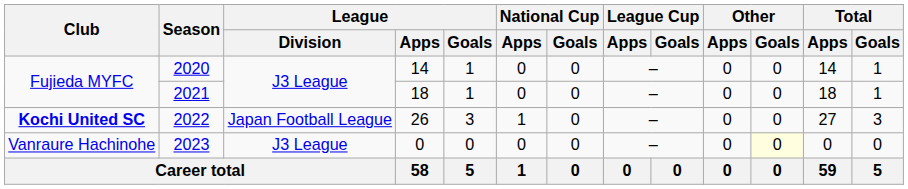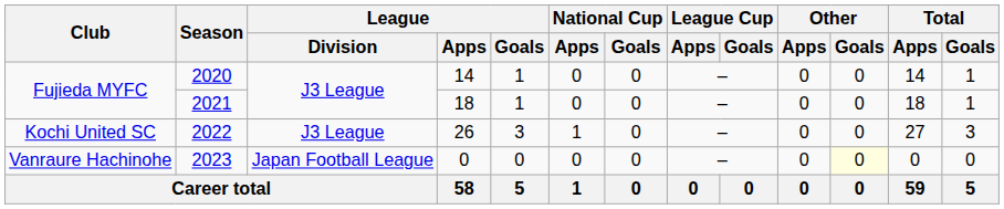2022 | Club: bold -> normal
2022 | League / Division: Japan Football League -> J3 League
2023 | League / Division: J3 League -> Japan Football League
